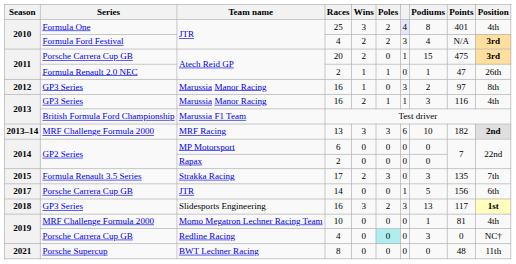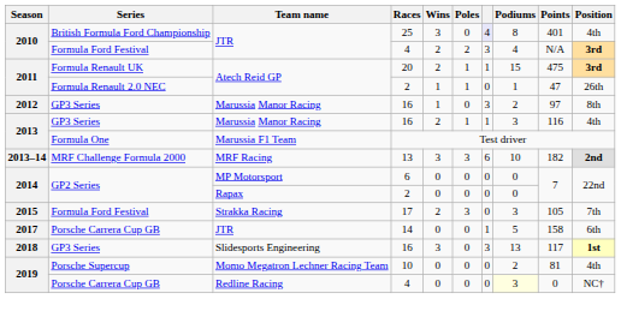JTR / 25 | Series: Formula One -> British Formula Ford Championship
JTR / 25 | Poles: 2 -> 0
Atech Reid GP / 20 | Series: Porsche Carrera Cup GB -> Formula Renault UK
Atech Reid GP / 20 | Poles: 0 -> 1
Marussia F1 Team | Series: British Formula Ford Championship -> Formula One
Strakka Racing | Series: Formula Renault 3.5 Series -> Formula Ford Festival
Strakka Racing | Points: 135 -> 105
JTR / 14 | Points: 156 -> 158
Slidesports Engineering | Poles: 2 -> 0
Momo Megatron Lechner Racing Team | Series: MRF Challenge Formula 2000 -> Porsche Supercup
Momo Megatron Lechner Racing Team | Podiums: 1 -> 2
Redline Racing | Poles: paleturquoise background -> no background
Redline Racing | Podiums: no background -> lightyellow background
- row: 2021 | Porsche Supercup | BWT Lechner Racing | 8 | 0 | 0 | 0 | 0 | 48 | 11th
